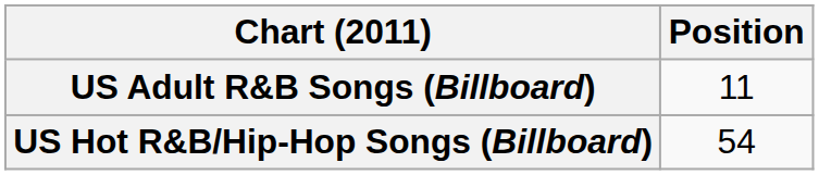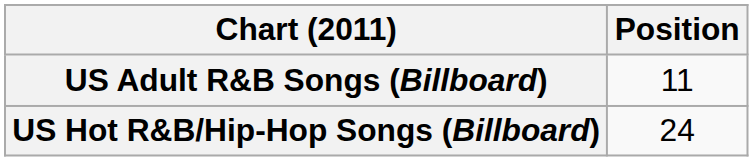US Hot R&B/Hip-Hop Songs (Billboard) | Position: 54 -> 24
